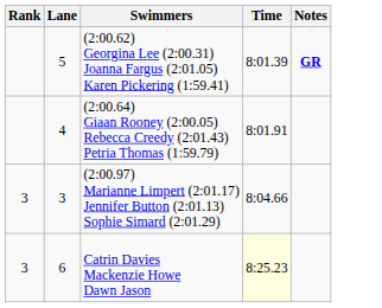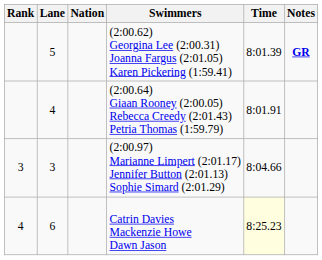+ column: Nation
Catrin Davies Mackenzie Howe Dawn Jason | Rank: 3 -> 4
